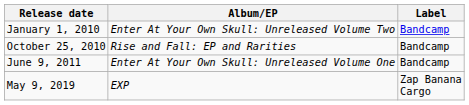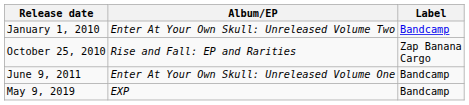October 25, 2010 | Label: Bandcamp -> Zap Banana Cargo
May 9, 2019 | Label: Zap Banana Cargo -> Bandcamp
